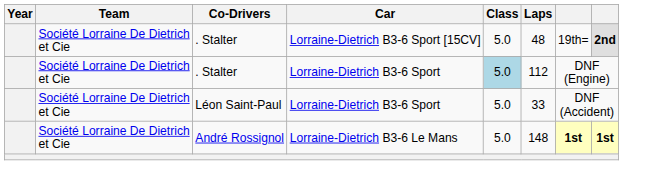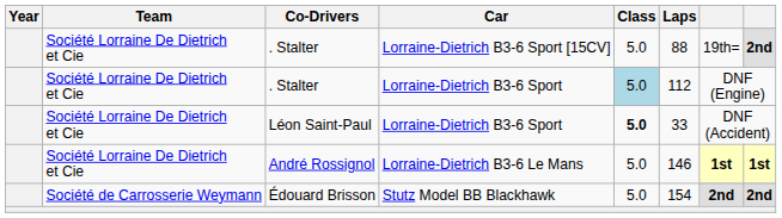. Stalter / Lorraine-Dietrich B3-6 Sport [15CV] | Laps: 48 -> 88
Léon Saint-Paul | Class: normal -> bold
André Rossignol | Laps: 148 -> 146
+ row: Société de Carrosserie Weymann | Édouard Brisson | Stutz Model BB Blackhawk | 5.0 | 154 | 2nd | 2nd
